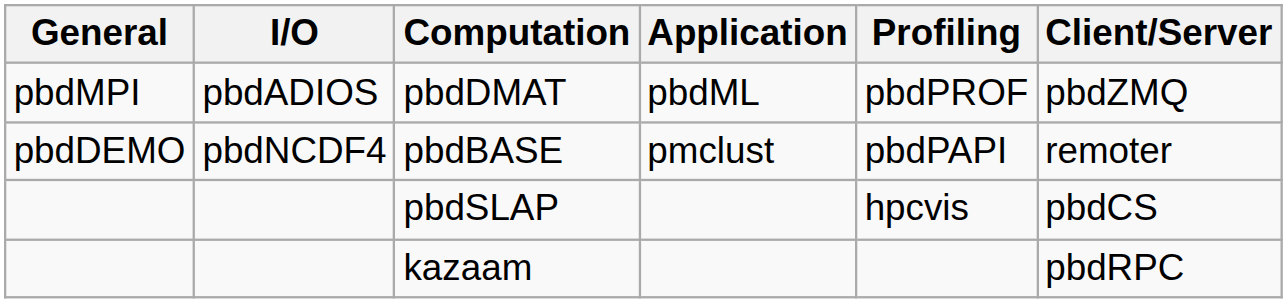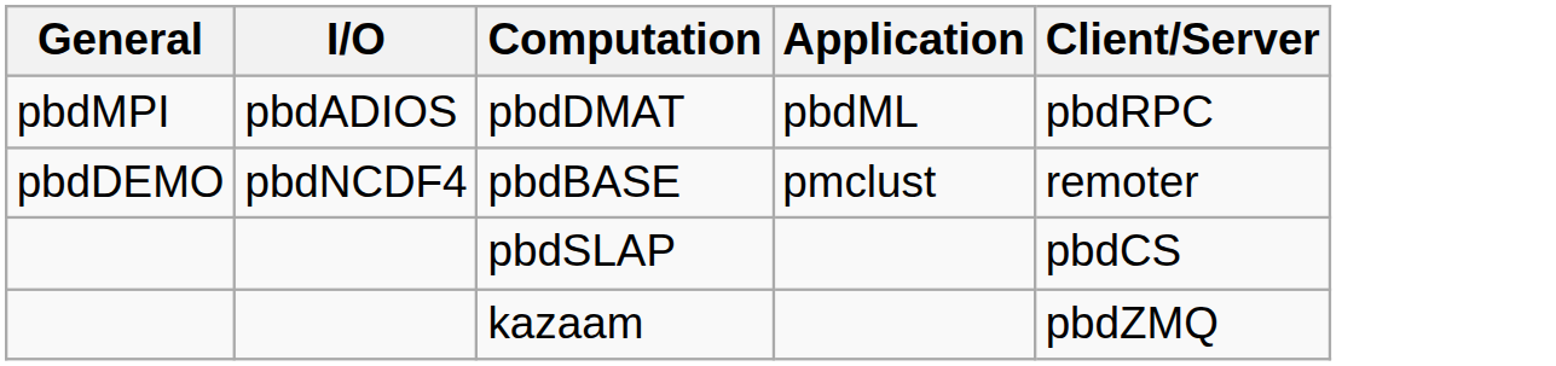- column: Profiling | pbdPROF | pbdPAPI | hpcvis
pbdDMAT | Client/Server: pbdZMQ -> pbdRPC
kazaam | Client/Server: pbdRPC -> pbdZMQ
